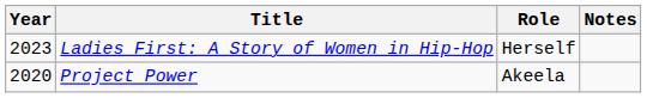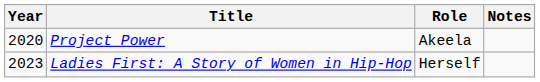rows swapped: Project Power <-> Ladies First: A Story of Women in Hip-Hop
